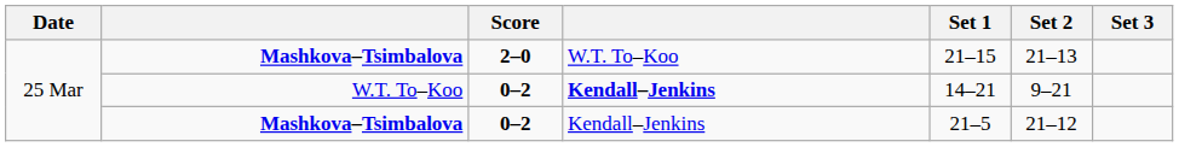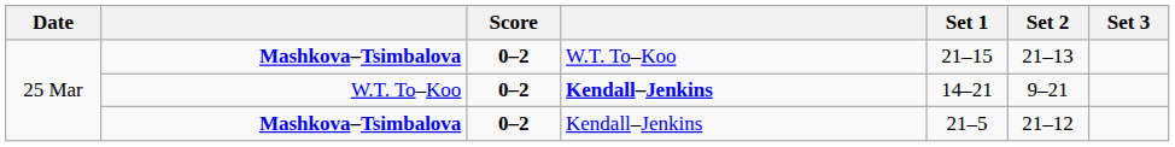Mashkova–Tsimbalova / W.T. To–Koo | Score: 2–0 -> 0–2
